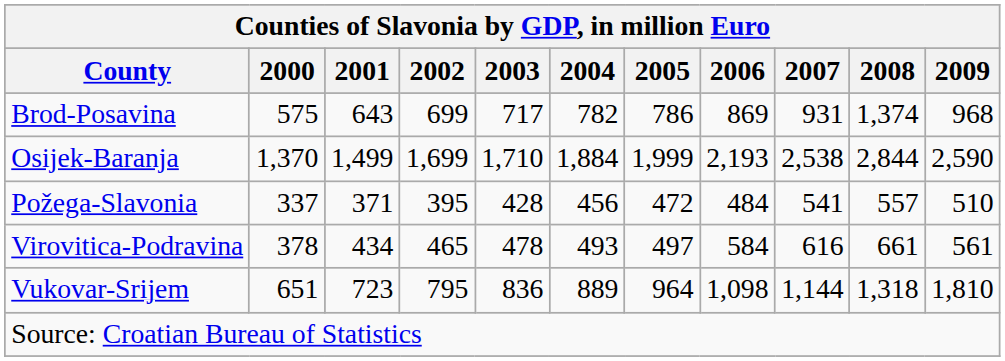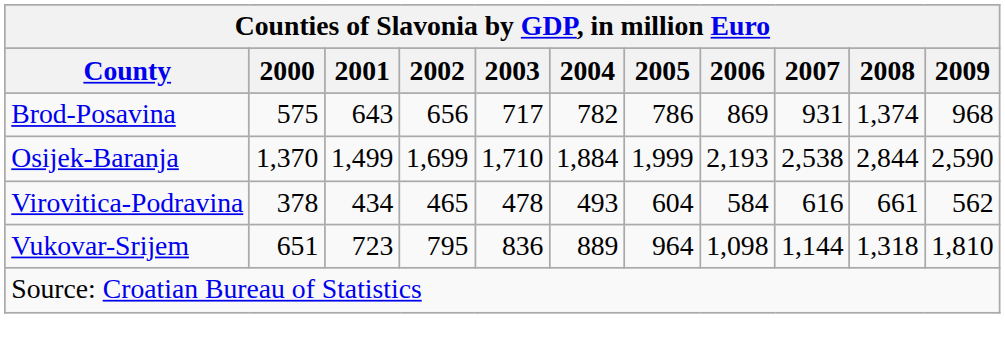Brod-Posavina | 2002: 699 -> 656
- row: Požega-Slavonia | 337 | 371 | 395 | 428 | 456 | 472 | 484 | 541 | 557 | 510
Virovitica-Podravina | 2005: 497 -> 604
Virovitica-Podravina | 2009: 561 -> 562
